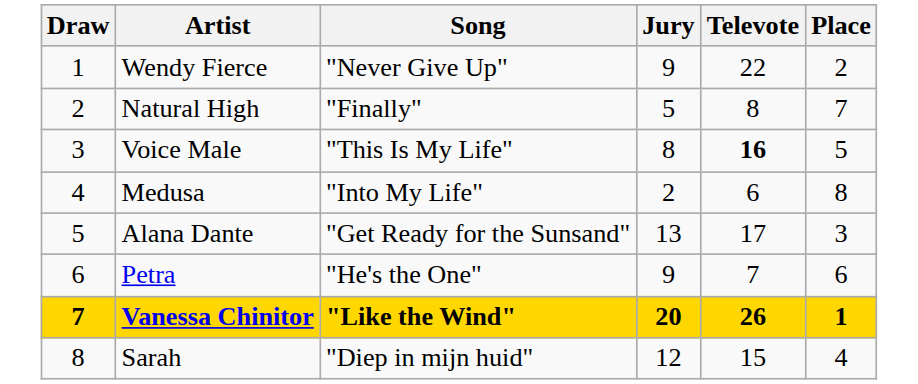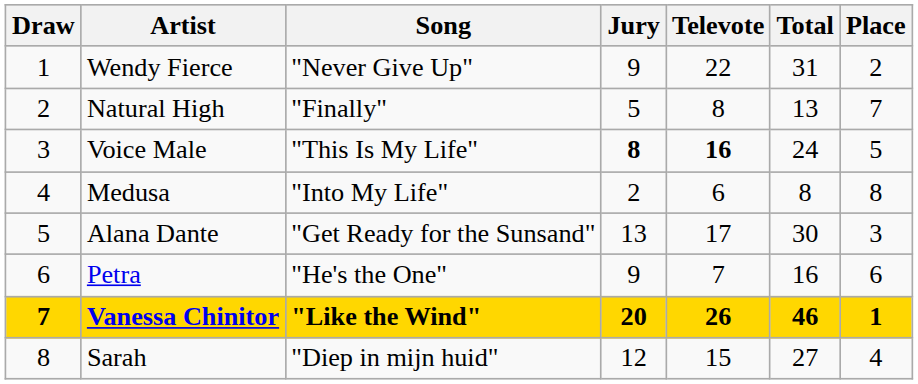+ column: Total | 31 | 13 | 24 | 8 | 30 | 16 | 46 | 27
Voice Male | Jury: normal -> bold
